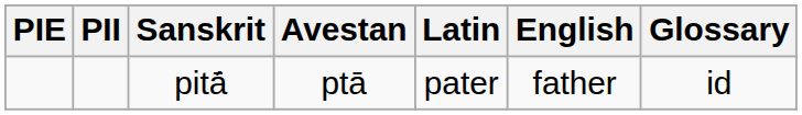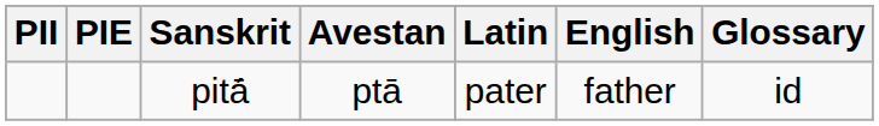columns swapped: PIE <-> PII
